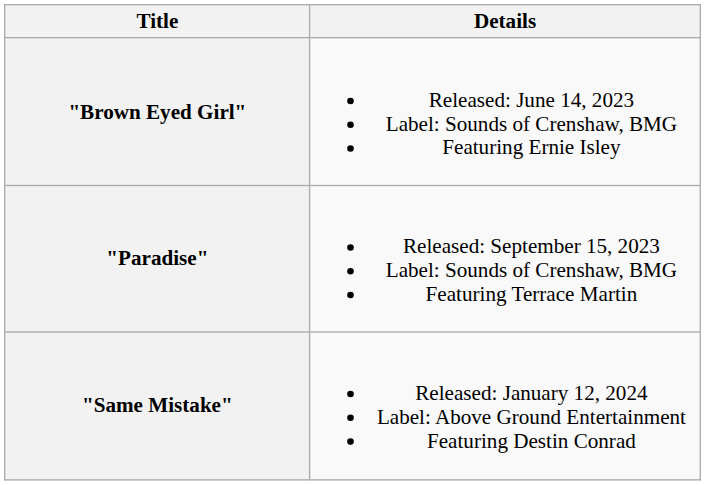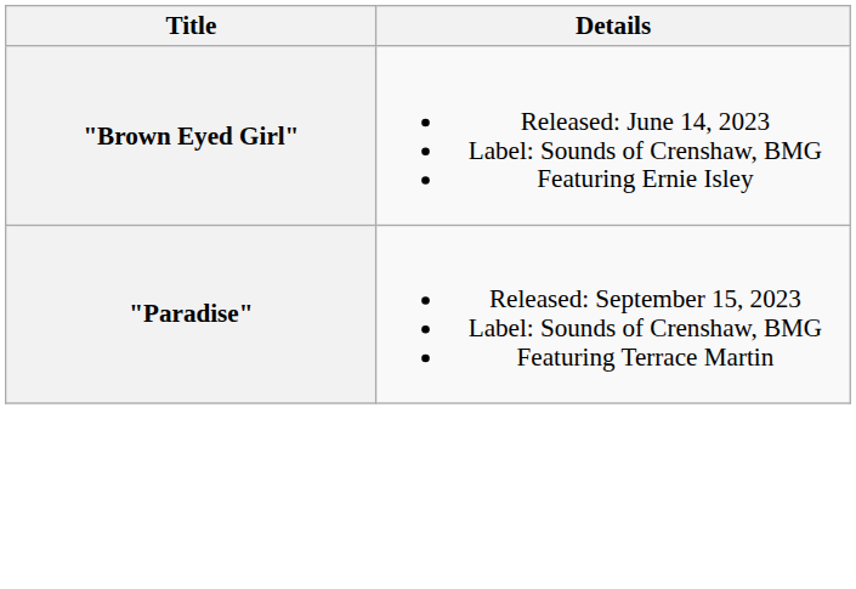- row: "Same Mistake" | Released: January 12, 2024 Label: Above Ground Entertainment Featuring Destin Conrad
